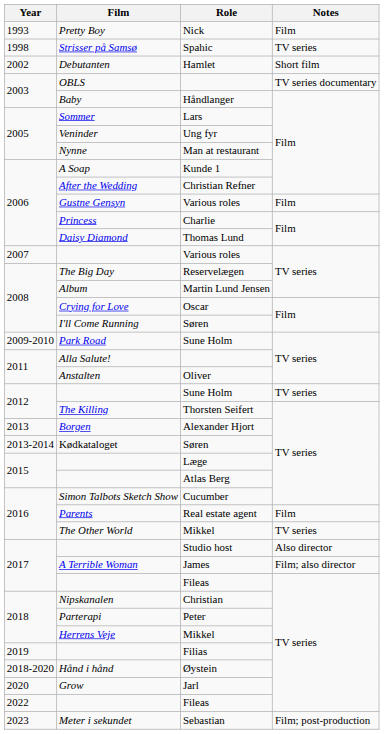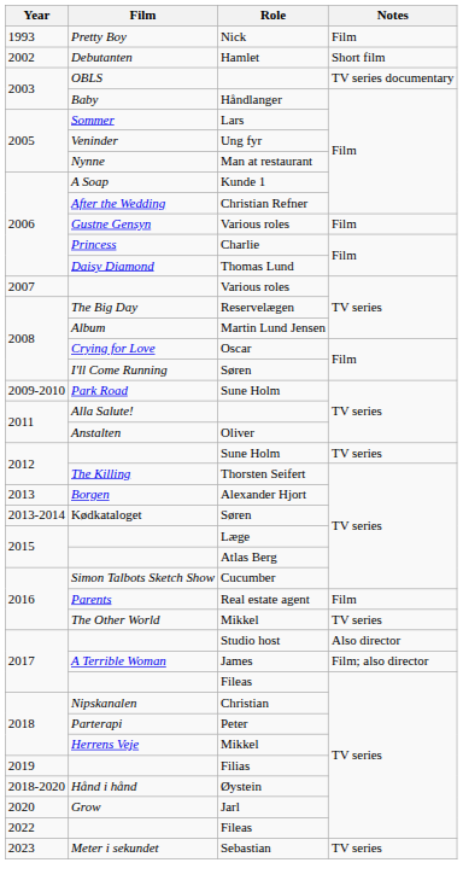- row: 1998 | Strisser på Samsø | Spahic | TV series
Sebastian | Notes: Film; post-production -> TV series
